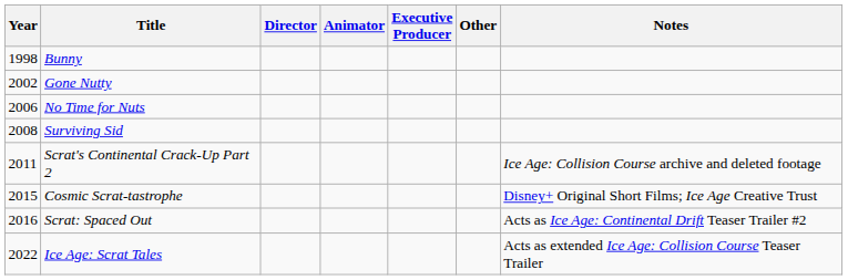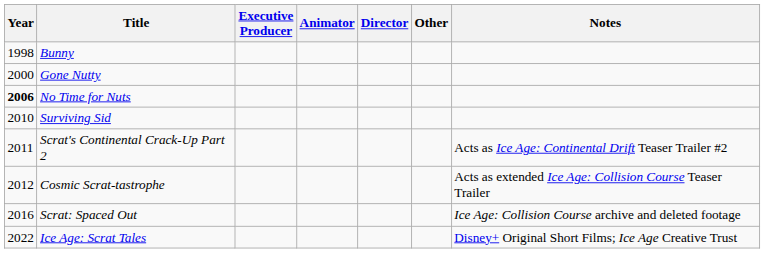columns swapped: Director <-> Executive Producer
Gone Nutty | Year: 2002 -> 2000
No Time for Nuts | Year: normal -> bold
Surviving Sid | Year: 2008 -> 2010
Scrat's Continental Crack-Up Part 2 | Notes: Ice Age: Collision Course archive and deleted footage -> Acts as Ice Age: Continental Drift Teaser Trailer #2
Cosmic Scrat-tastrophe | Year: 2015 -> 2012
Cosmic Scrat-tastrophe | Notes: Disney+ Original Short Films; Ice Age Creative Trust -> Acts as extended Ice Age: Collision Course Teaser Trailer
Scrat: Spaced Out | Notes: Acts as Ice Age: Continental Drift Teaser Trailer #2 -> Ice Age: Collision Course archive and deleted footage
Ice Age: Scrat Tales | Notes: Acts as extended Ice Age: Collision Course Teaser Trailer -> Disney+ Original Short Films; Ice Age Creative Trust
